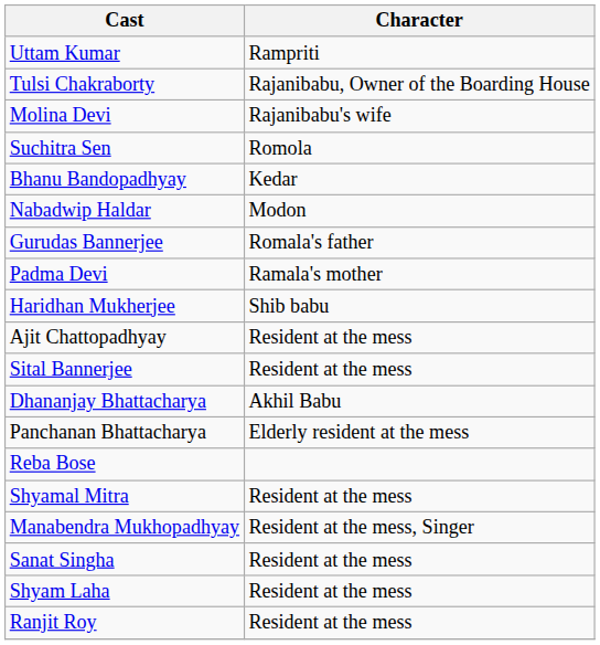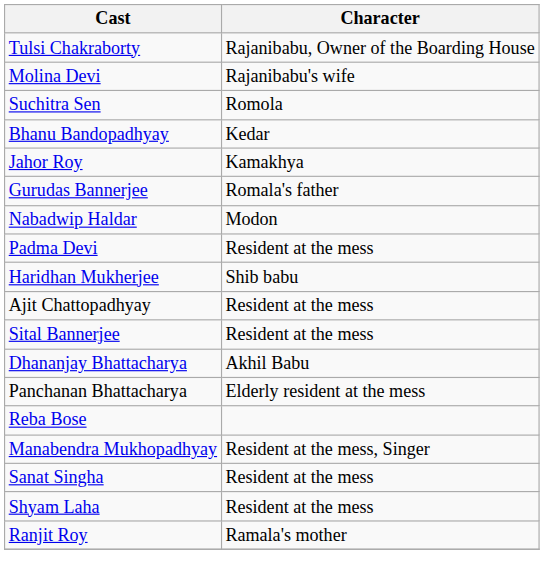- row: Uttam Kumar | Rampriti
+ row: Jahor Roy | Kamakhya
rows swapped: Nabadwip Haldar <-> Gurudas Bannerjee
Padma Devi | Character: Ramala's mother -> Resident at the mess
- row: Shyamal Mitra | Resident at the mess
Ranjit Roy | Character: Resident at the mess -> Ramala's mother
